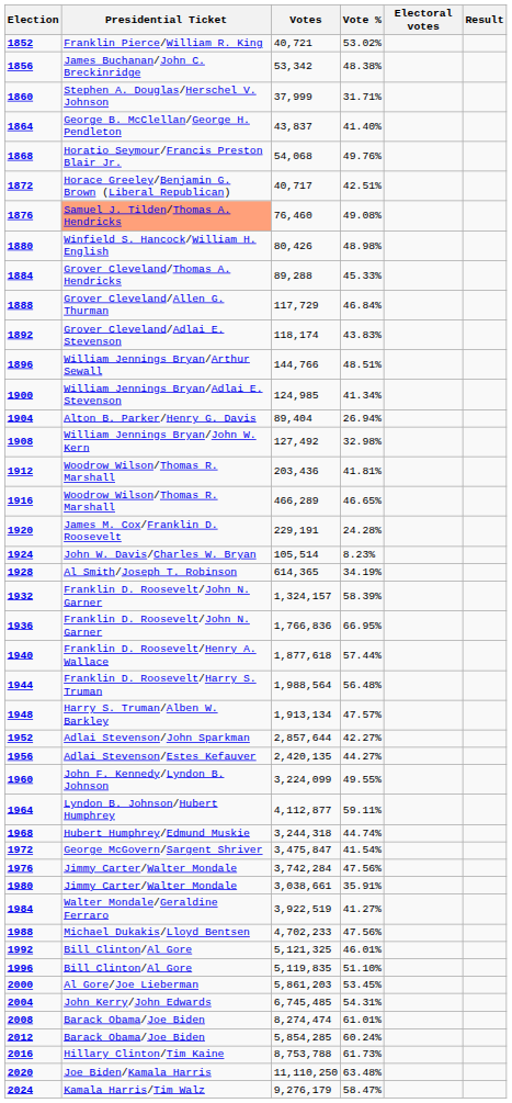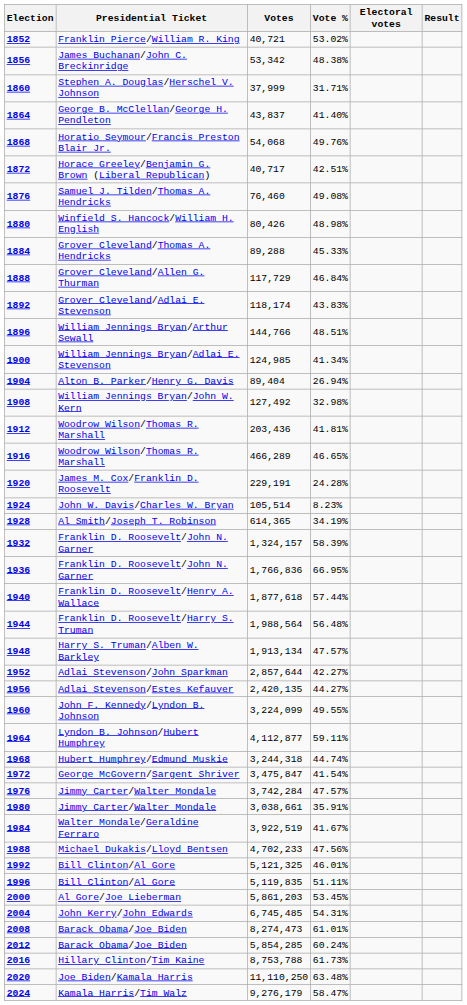1876 | Presidential Ticket: lightsalmon background -> no background
1976 | Vote %: 47.56% -> 47.57%
1984 | Vote %: 41.27% -> 41.67%
1996 | Vote %: 51.10% -> 51.11%
2008 | Votes: 8,274,474 -> 8,274,473
